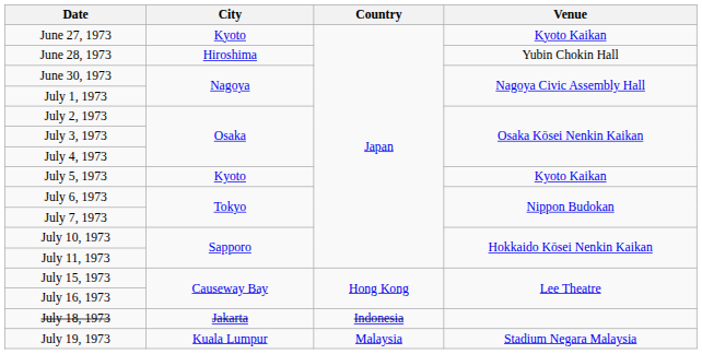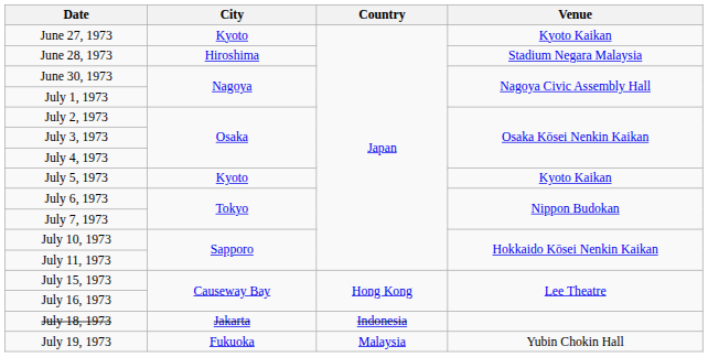June 28, 1973 | Venue: Yubin Chokin Hall -> Stadium Negara Malaysia
July 19, 1973 | City: Kuala Lumpur -> Fukuoka
July 19, 1973 | Venue: Stadium Negara Malaysia -> Yubin Chokin Hall
